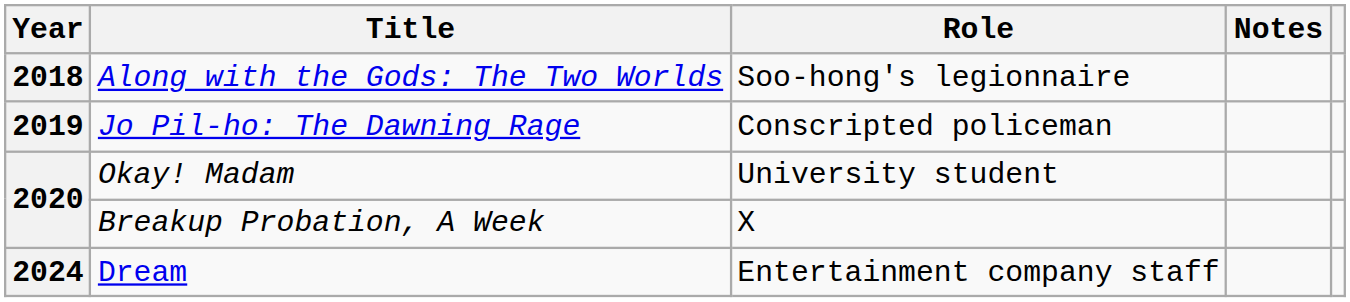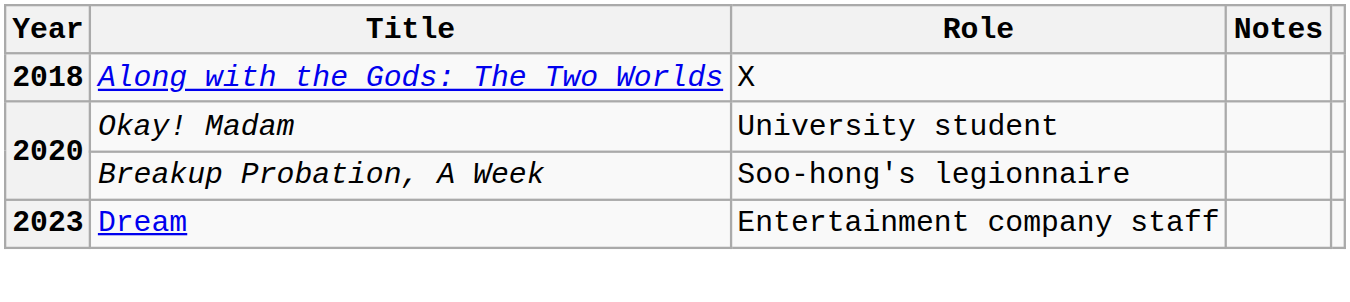Along with the Gods: The Two Worlds | Role: Soo-hong's legionnaire -> X
- row: 2019 | Jo Pil-ho: The Dawning Rage | Conscripted policeman
Breakup Probation, A Week | Role: X -> Soo-hong's legionnaire
Dream | Year: 2024 -> 2023
